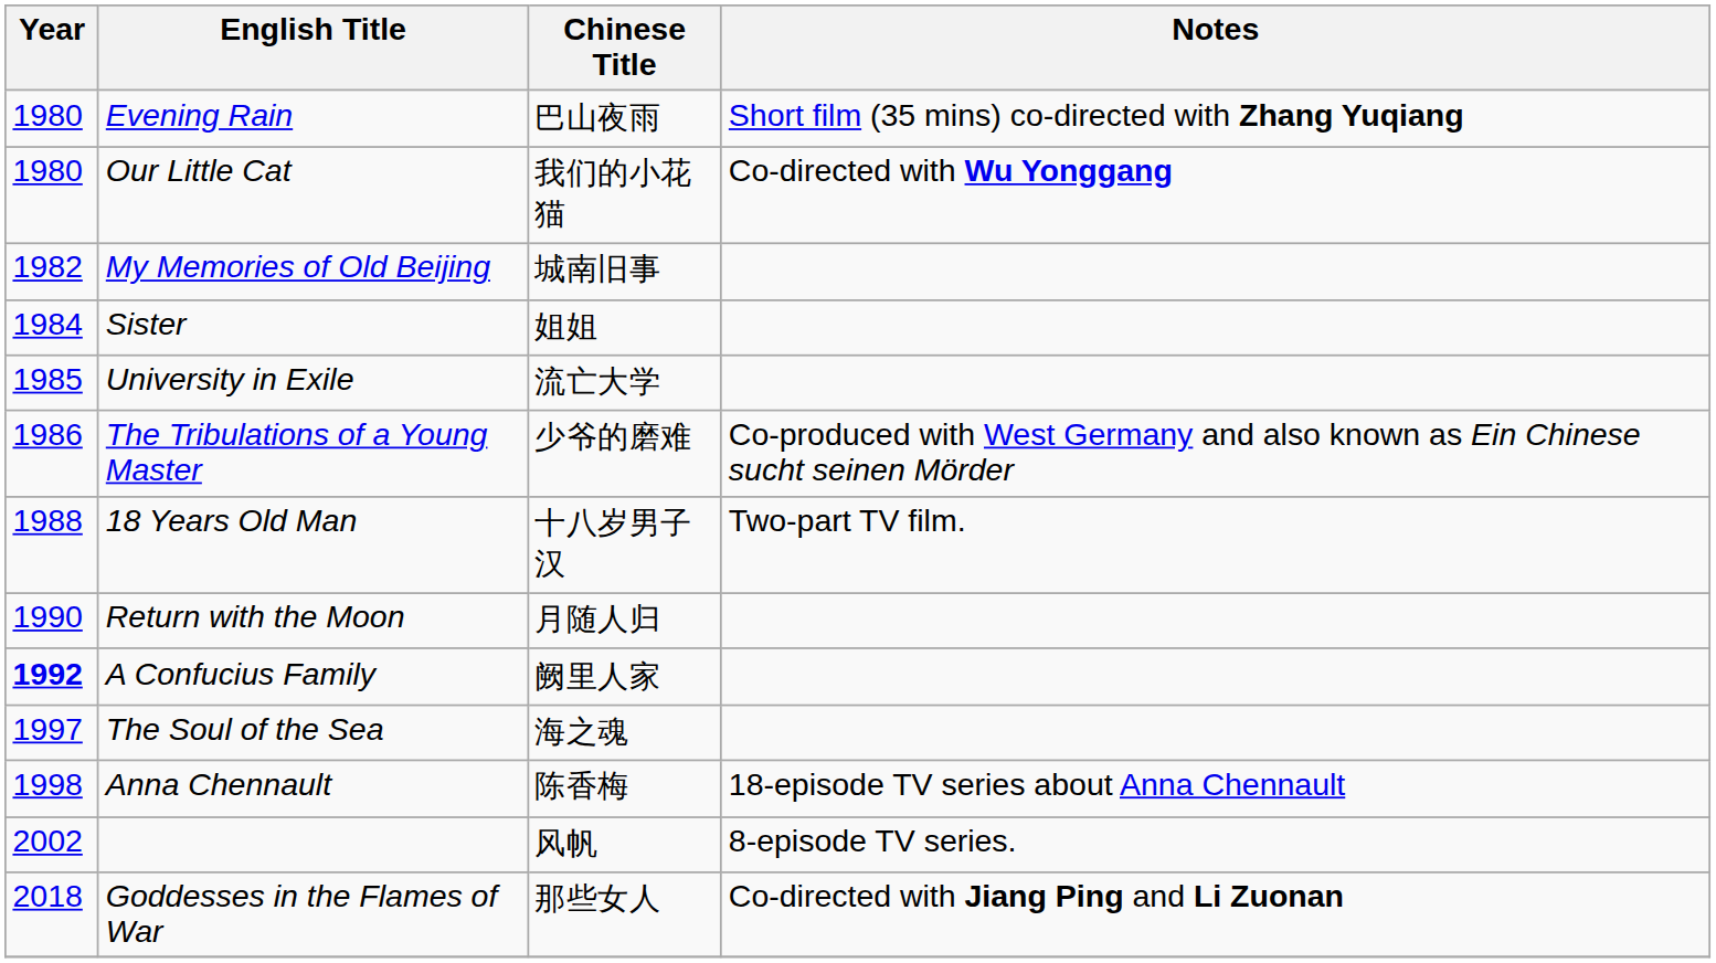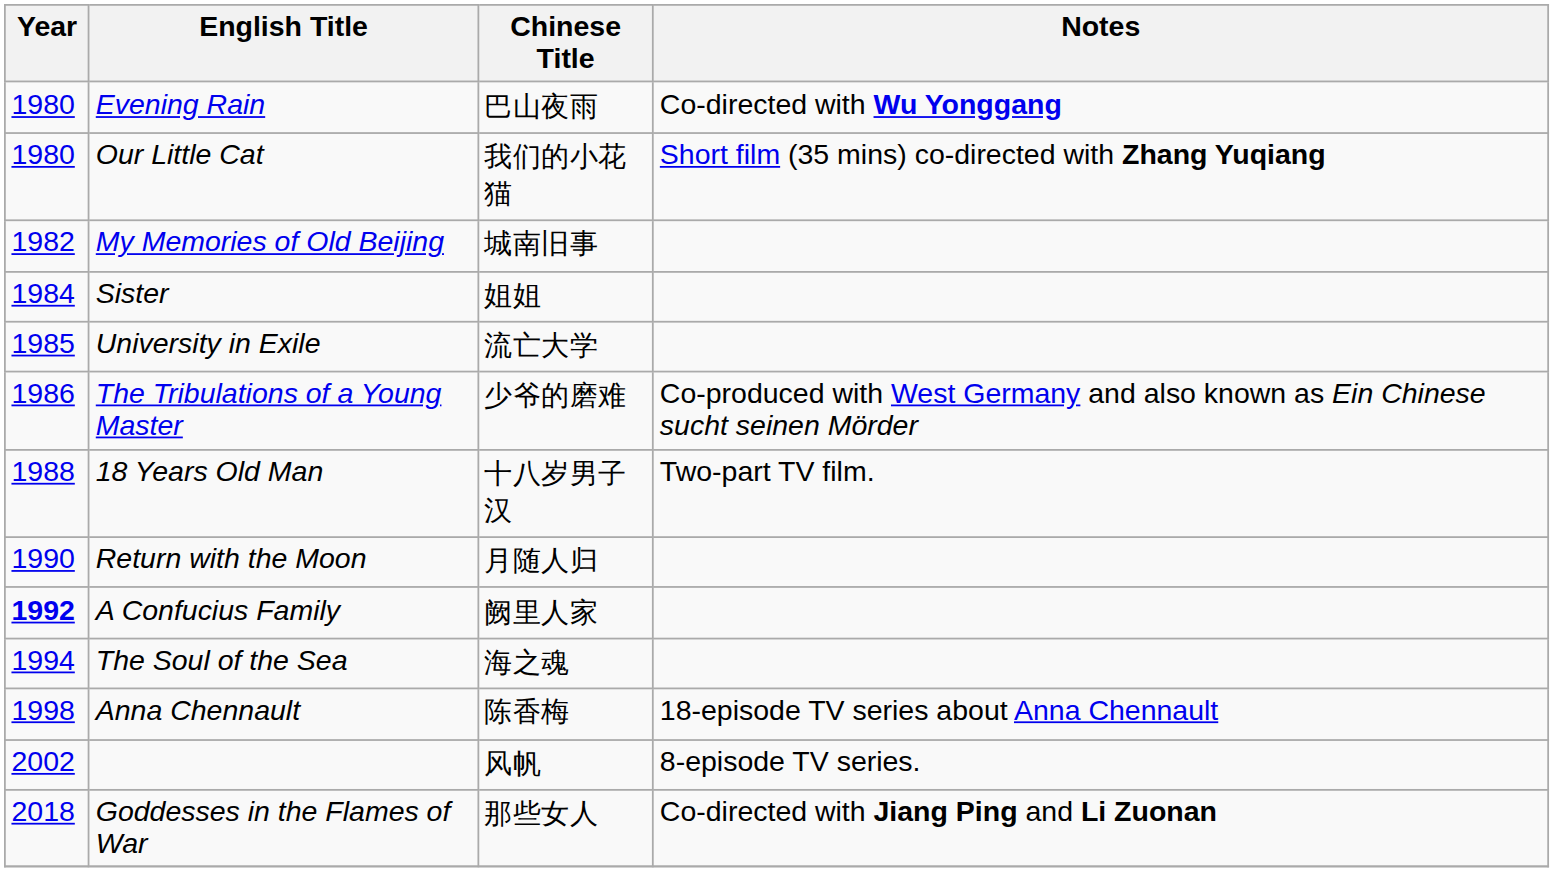Evening Rain | Notes: Short film (35 mins) co-directed with Zhang Yuqiang -> Co-directed with Wu Yonggang
Our Little Cat | Notes: Co-directed with Wu Yonggang -> Short film (35 mins) co-directed with Zhang Yuqiang
The Soul of the Sea | Year: 1997 -> 1994
